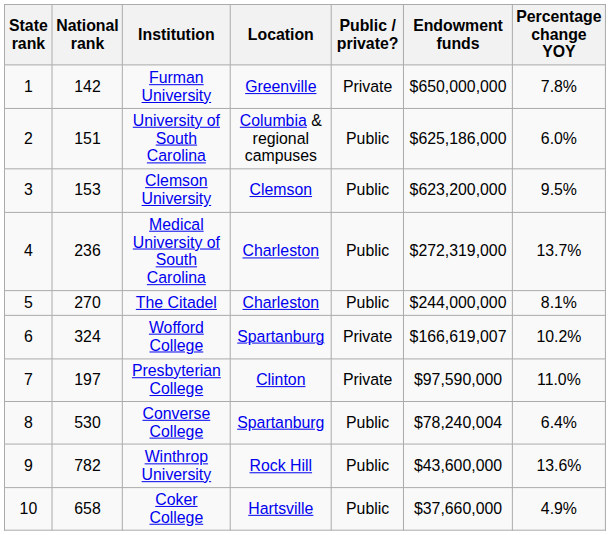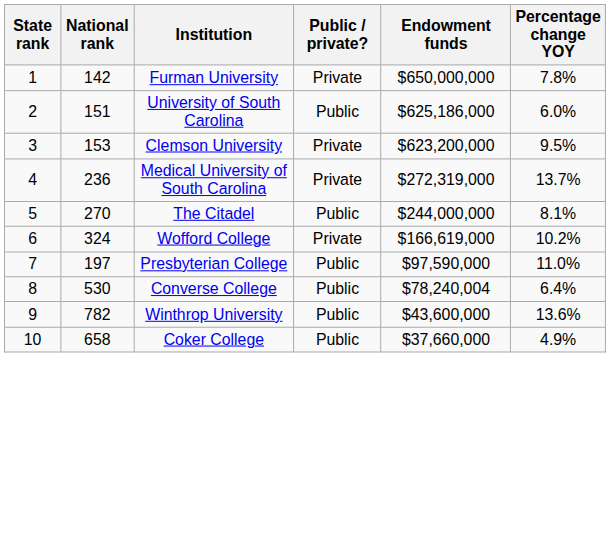- column: Location | Greenville | Columbia & regional campuses | Clemson | Charleston | Charleston | Spartanburg | Clinton | Spartanburg | Rock Hill | Hartsville
Clemson University | Public / private?: Public -> Private
Medical University of South Carolina | Public / private?: Public -> Private
Wofford College | Endowment funds: $166,619,007 -> $166,619,000
Presbyterian College | Public / private?: Private -> Public
